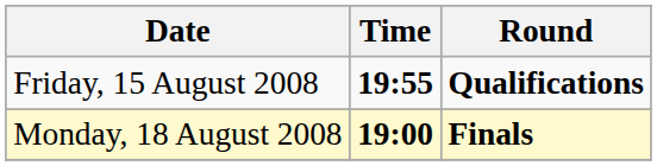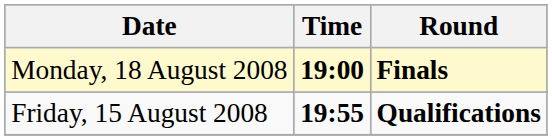rows swapped: Friday, 15 August 2008 <-> Monday, 18 August 2008
